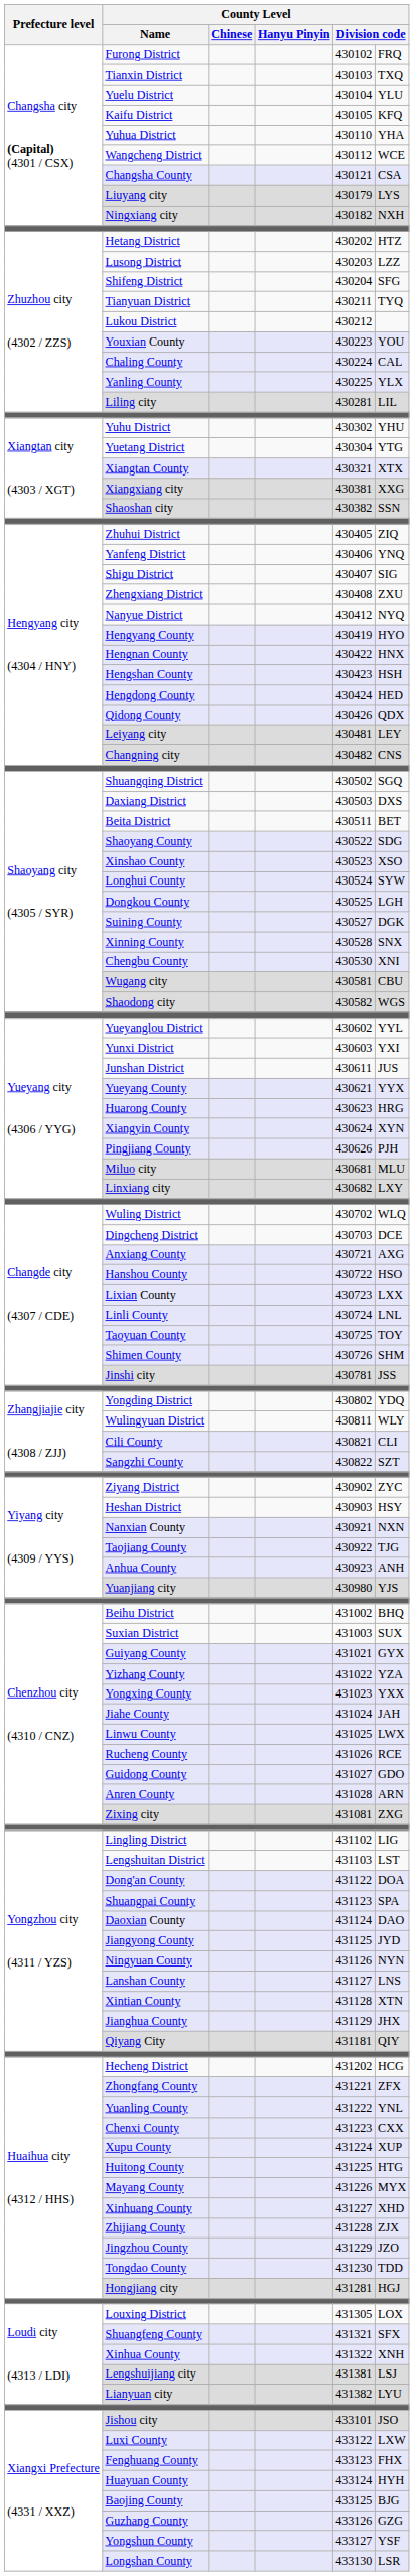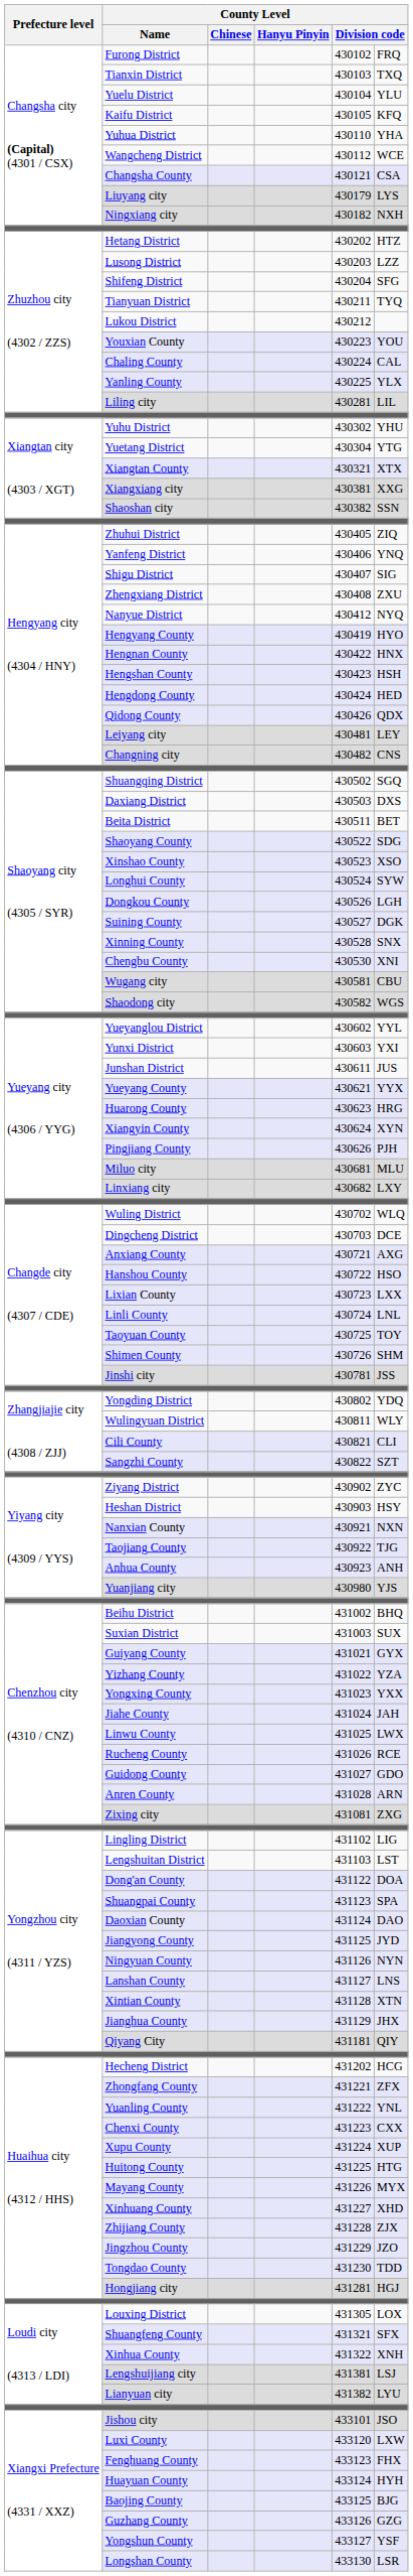Dongkou County | column 5: 430525 -> 430526
Luxi County | column 5: 433122 -> 433120
